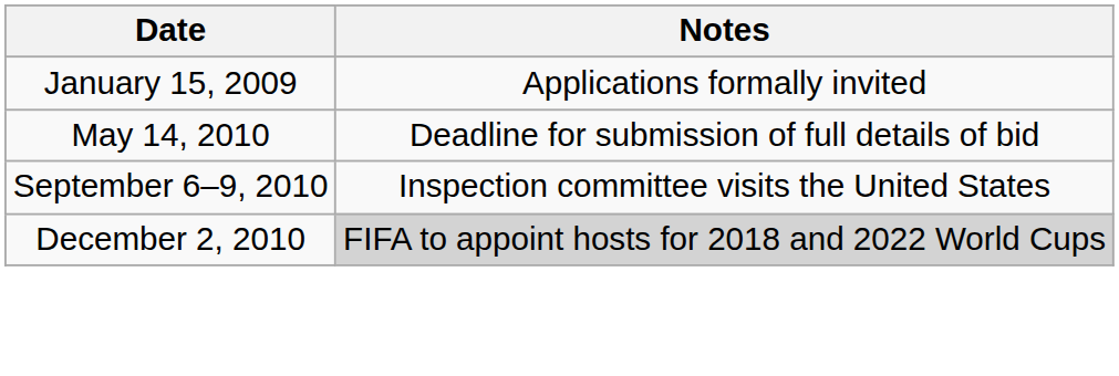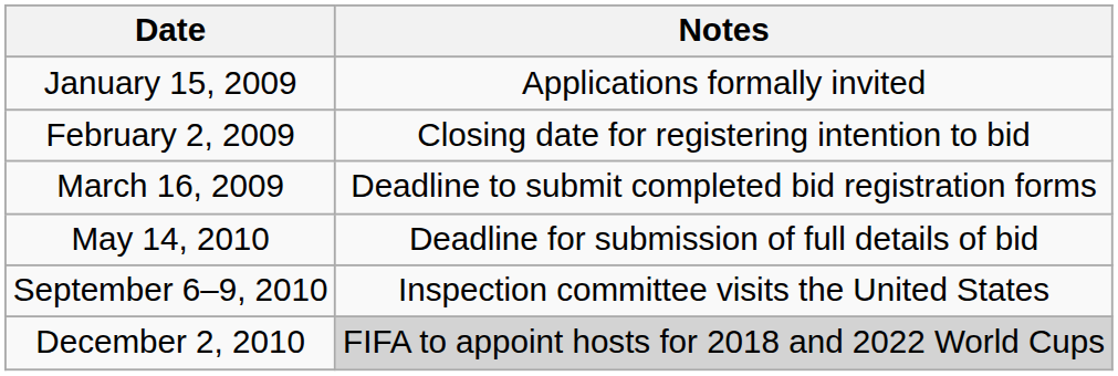+ row: February 2, 2009 | Closing date for registering intention to bid
+ row: March 16, 2009 | Deadline to submit completed bid registration forms
